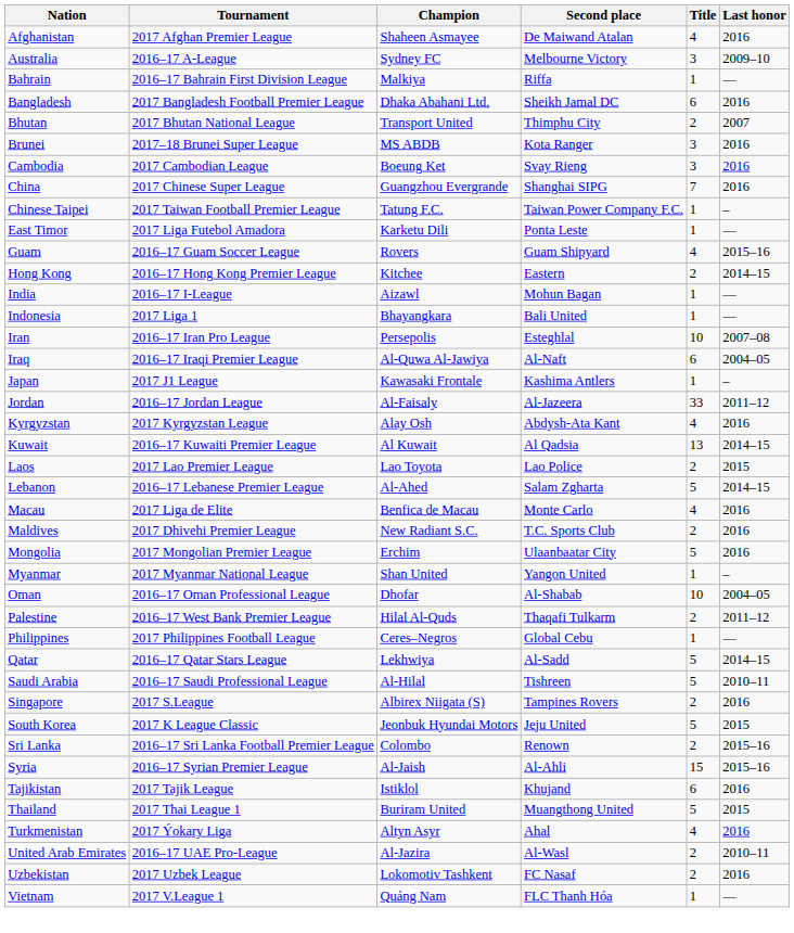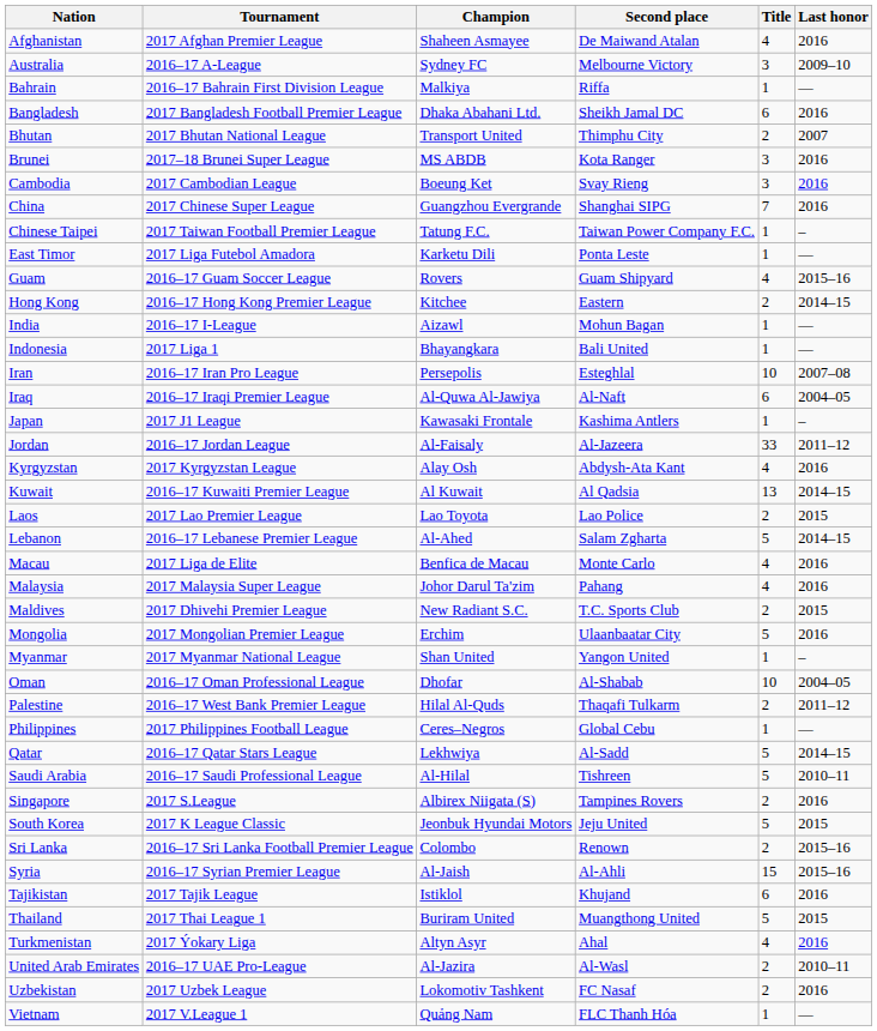+ row: Malaysia | 2017 Malaysia Super League | Johor Darul Ta'zim | Pahang | 4 | 2016
Maldives | Last honor: 2016 -> 2015
